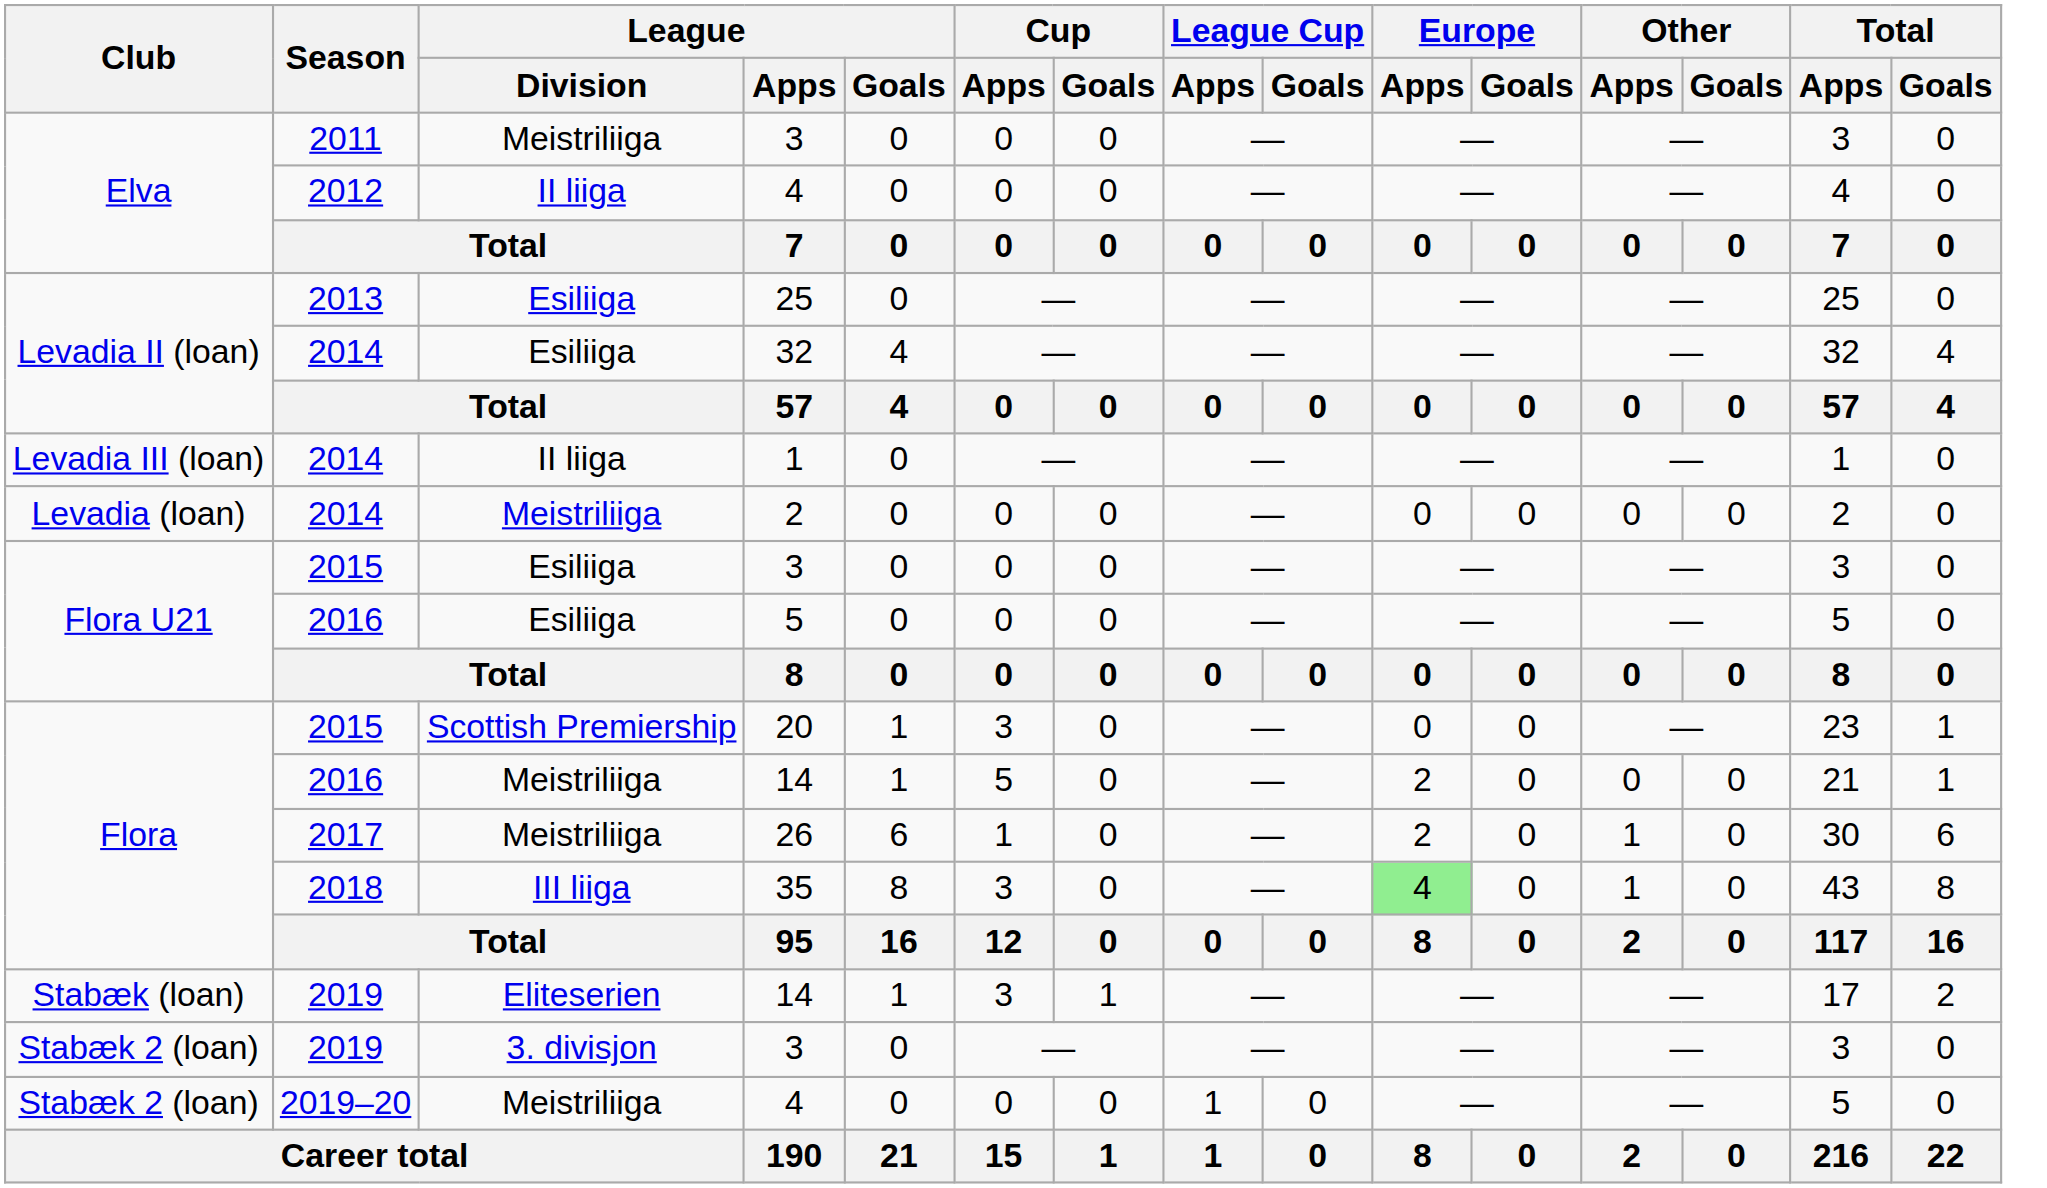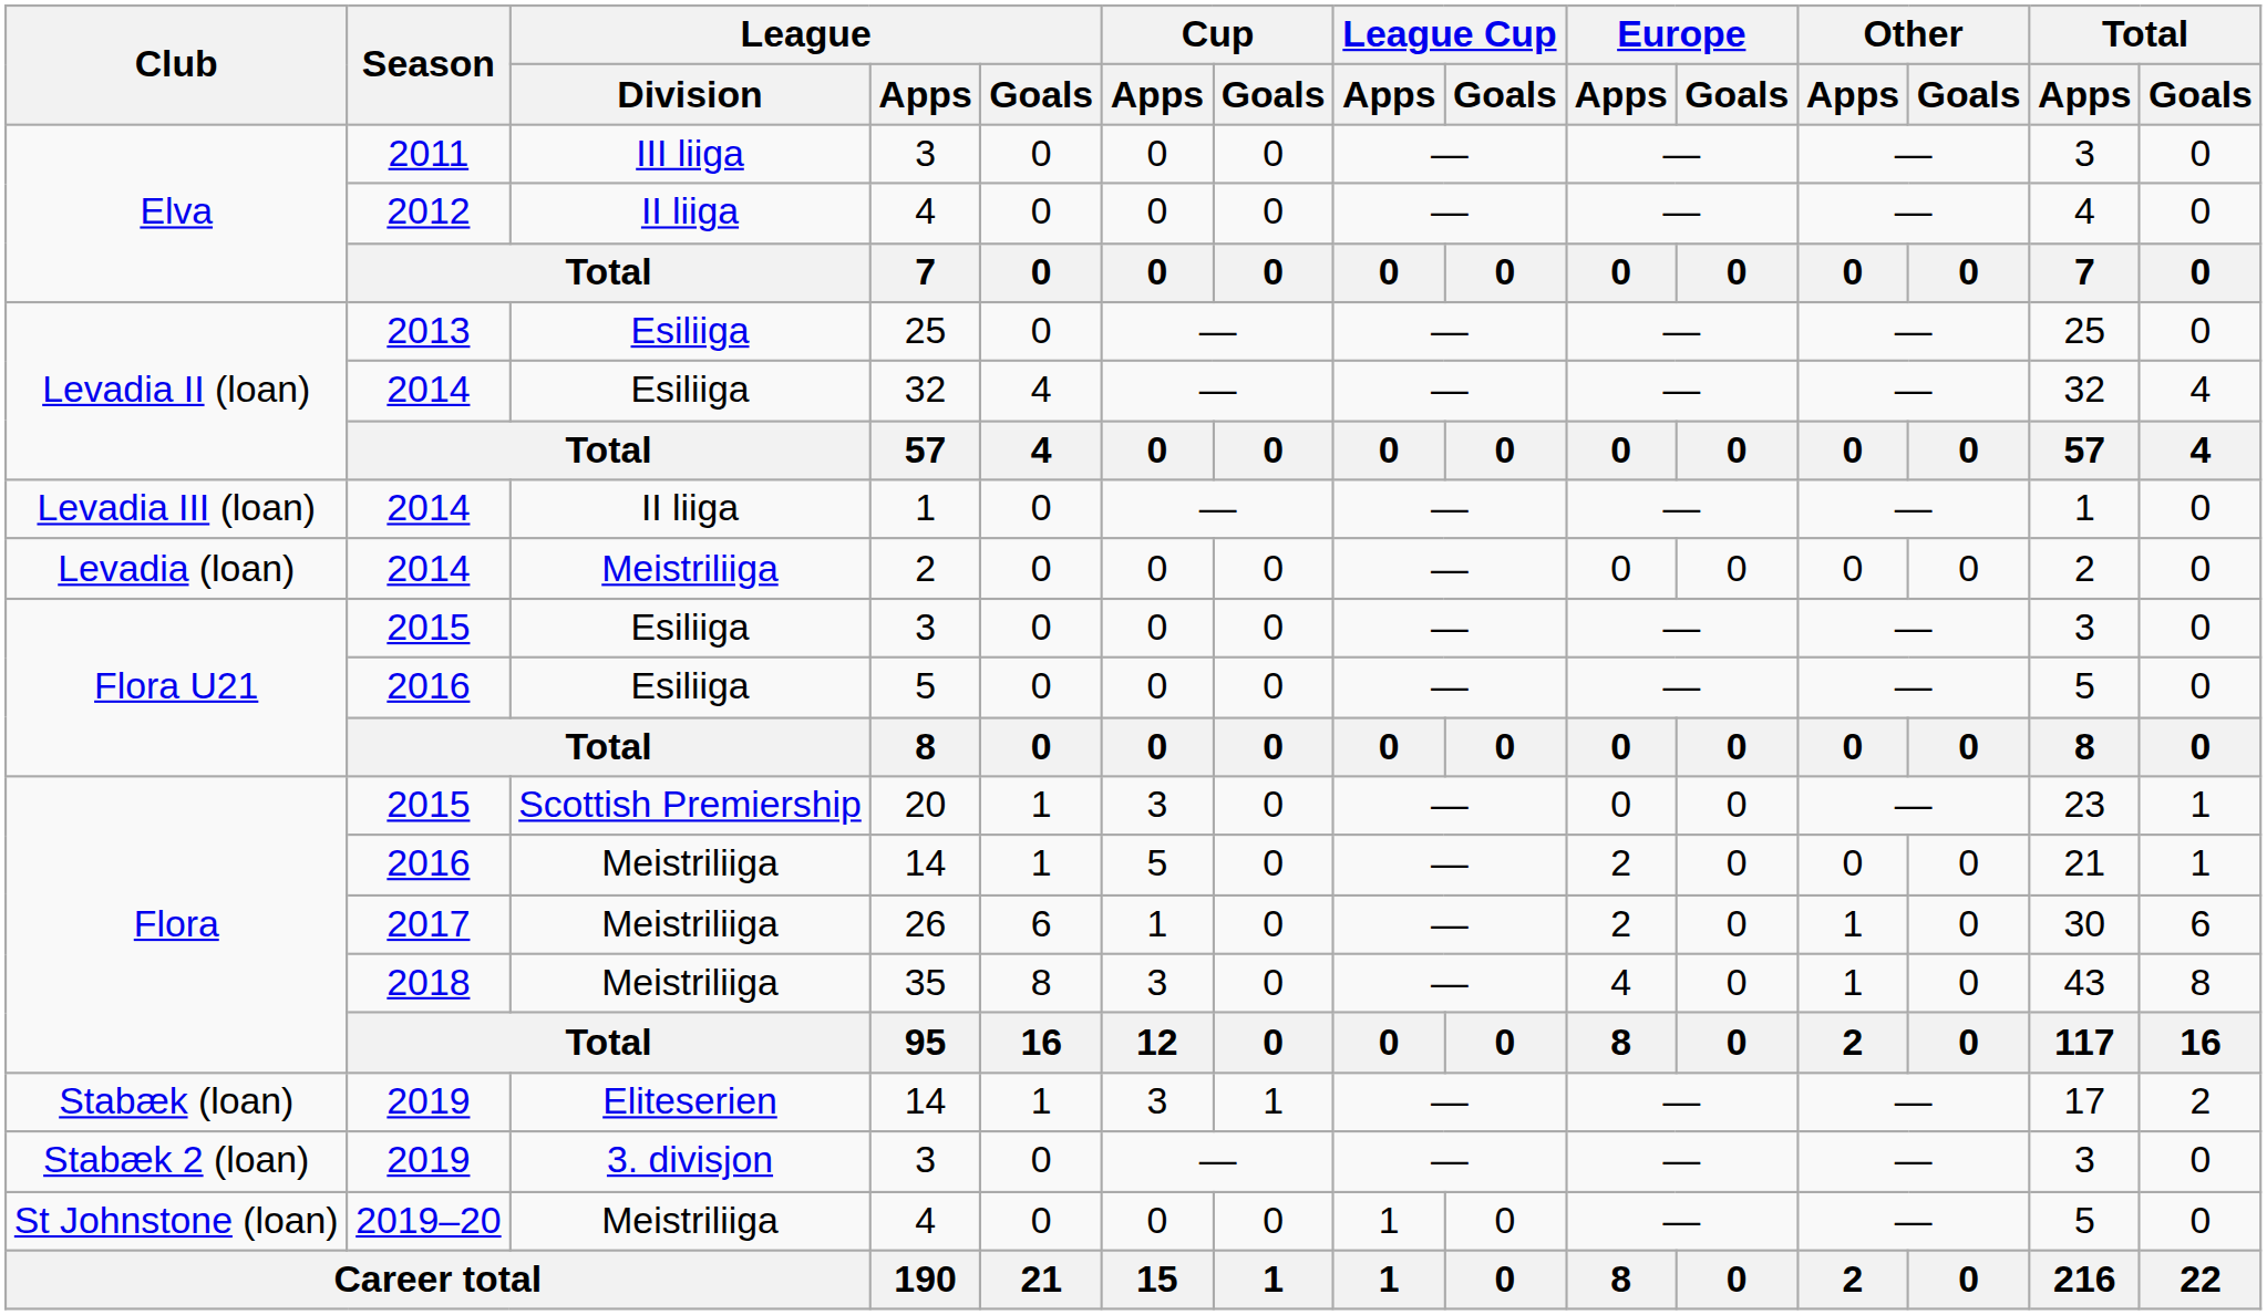2011 / 3 | League / Division: Meistriliiga -> III liiga
35 | League / Division: III liiga -> Meistriliiga
35 | Europe / Apps: lightgreen background -> no background
2019–20 / 4 | Club: Stabæk 2 (loan) -> St Johnstone (loan)
